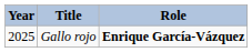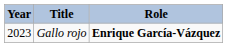Gallo rojo | Year: 2025 -> 2023
